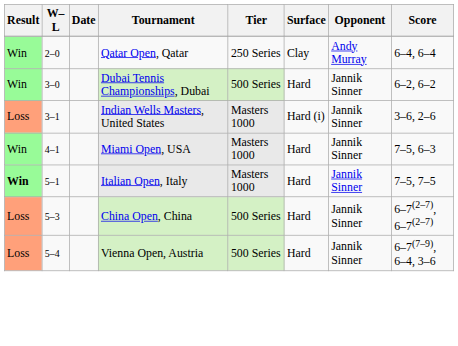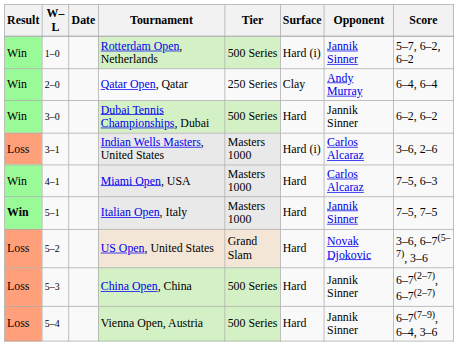+ row: Win | 1–0 | Rotterdam Open, Netherlands | 500 Series | Hard (i) | Jannik Sinner | 5–7, 6–2, 6–2
Indian Wells Masters, United States | Opponent: Jannik Sinner -> Carlos Alcaraz
Miami Open, USA | Opponent: Jannik Sinner -> Carlos Alcaraz
+ row: Loss | 5–2 | US Open, United States | Grand Slam | Hard | Novak Djokovic | 3–6, 6–7(5–7), 3–6
